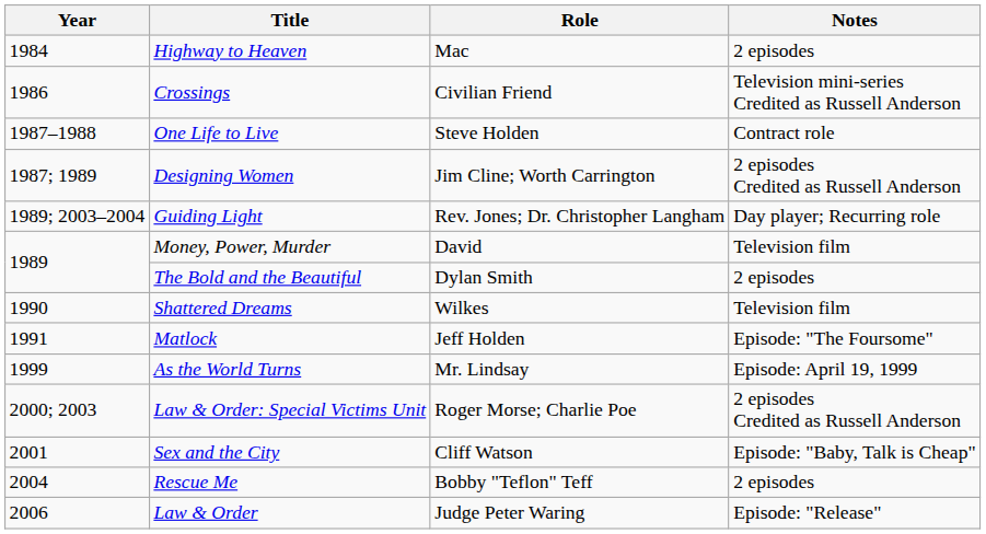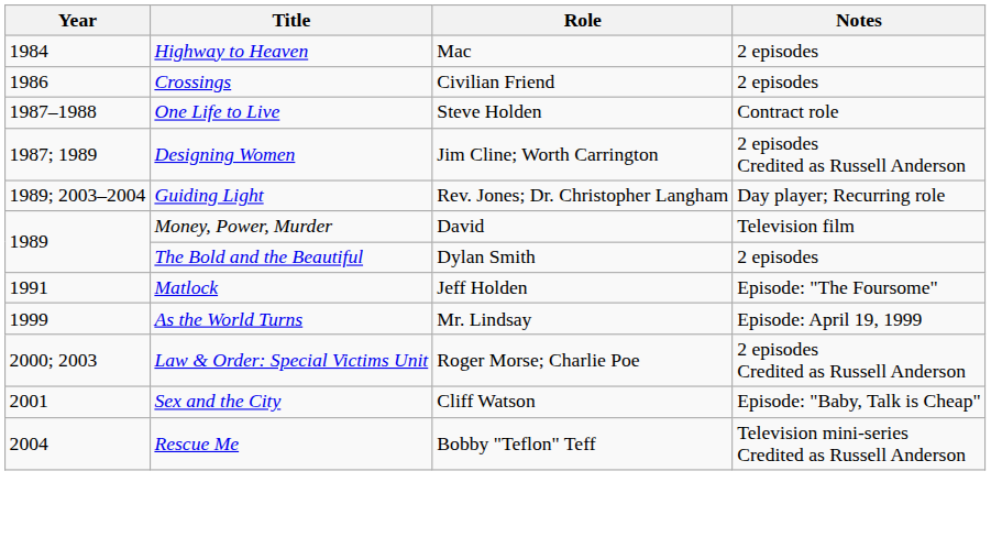Crossings | Notes: Television mini-series Credited as Russell Anderson -> 2 episodes
- row: 1990 | Shattered Dreams | Wilkes | Television film
Rescue Me | Notes: 2 episodes -> Television mini-series Credited as Russell Anderson
- row: 2006 | Law & Order | Judge Peter Waring | Episode: "Release"
